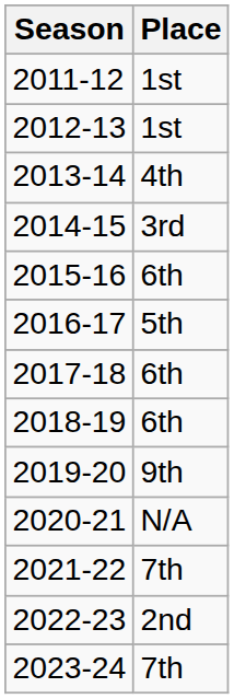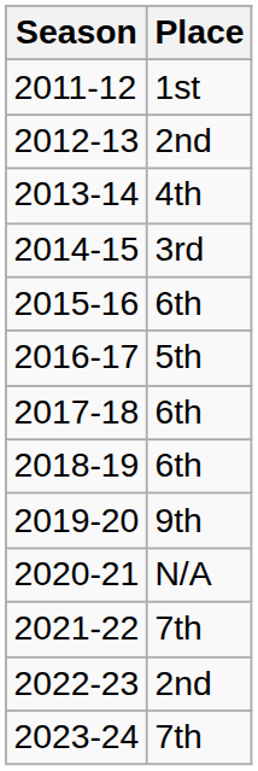2012-13 | Place: 1st -> 2nd
